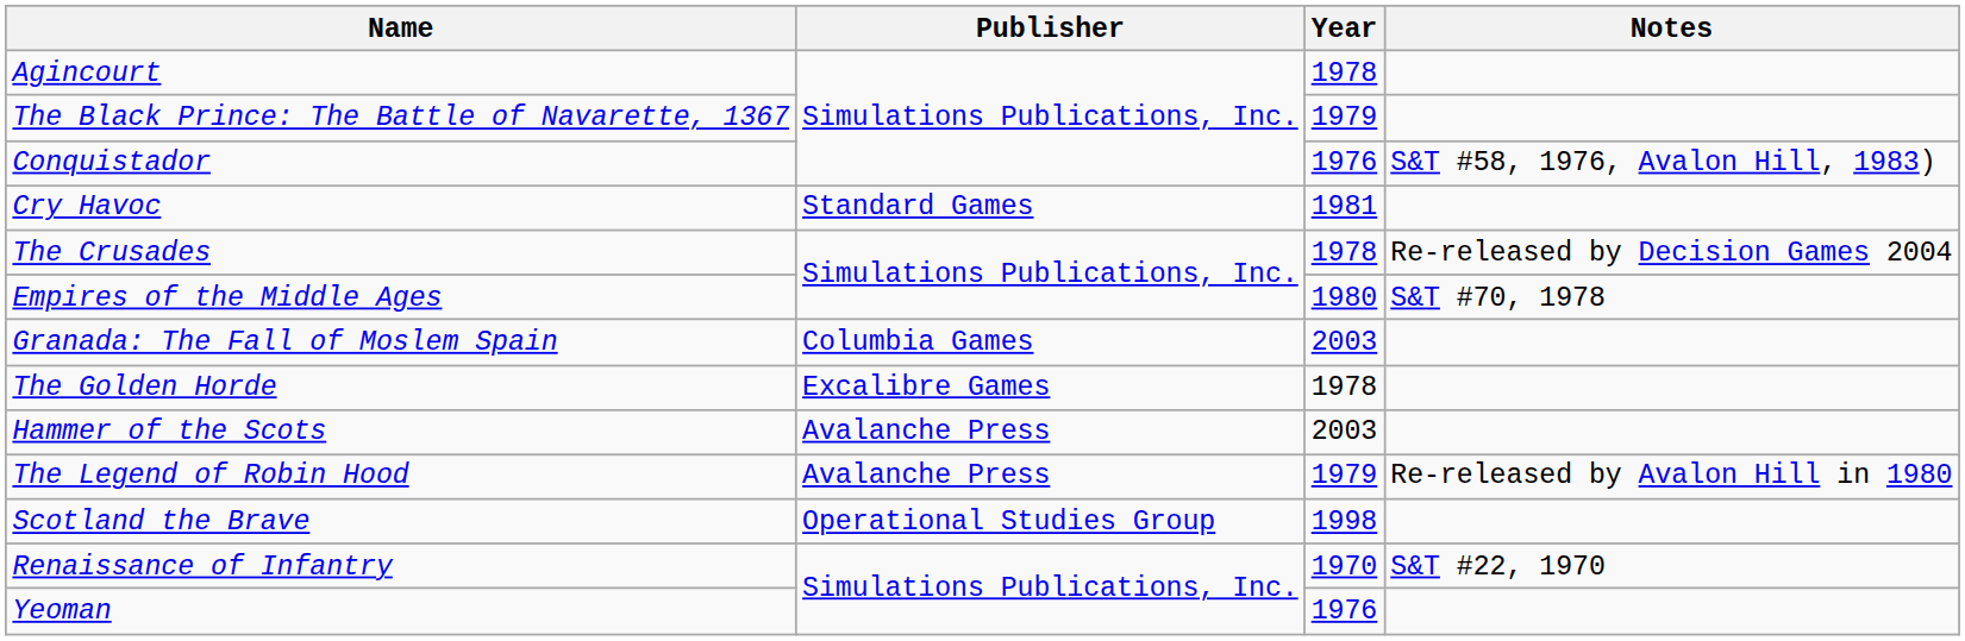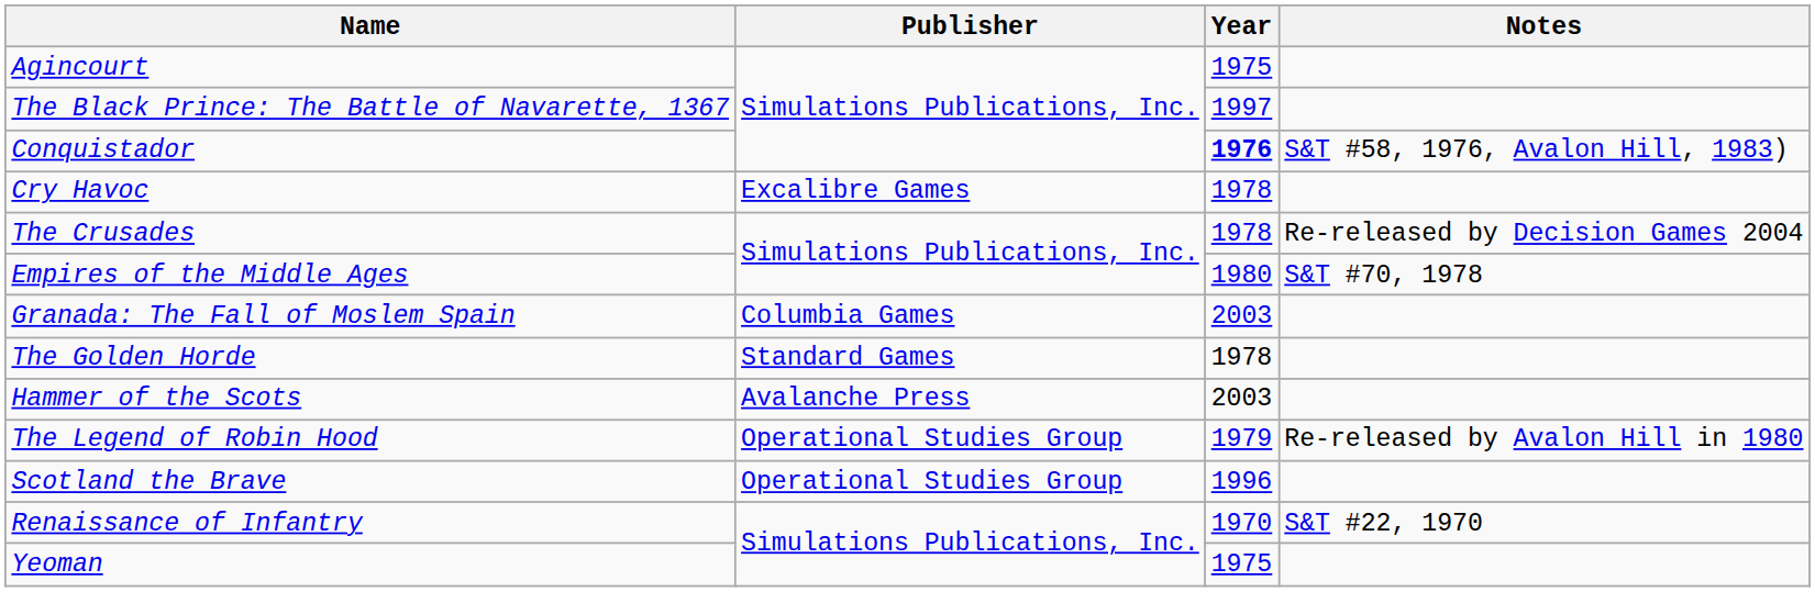Agincourt | Year: 1978 -> 1975
The Black Prince: The Battle of Navarette, 1367 | Year: 1979 -> 1997
Conquistador | Year: normal -> bold
Cry Havoc | Publisher: Standard Games -> Excalibre Games
Cry Havoc | Year: 1981 -> 1978
The Golden Horde | Publisher: Excalibre Games -> Standard Games
The Legend of Robin Hood | Publisher: Avalanche Press -> Operational Studies Group
Scotland the Brave | Year: 1998 -> 1996
Yeoman | Year: 1976 -> 1975
